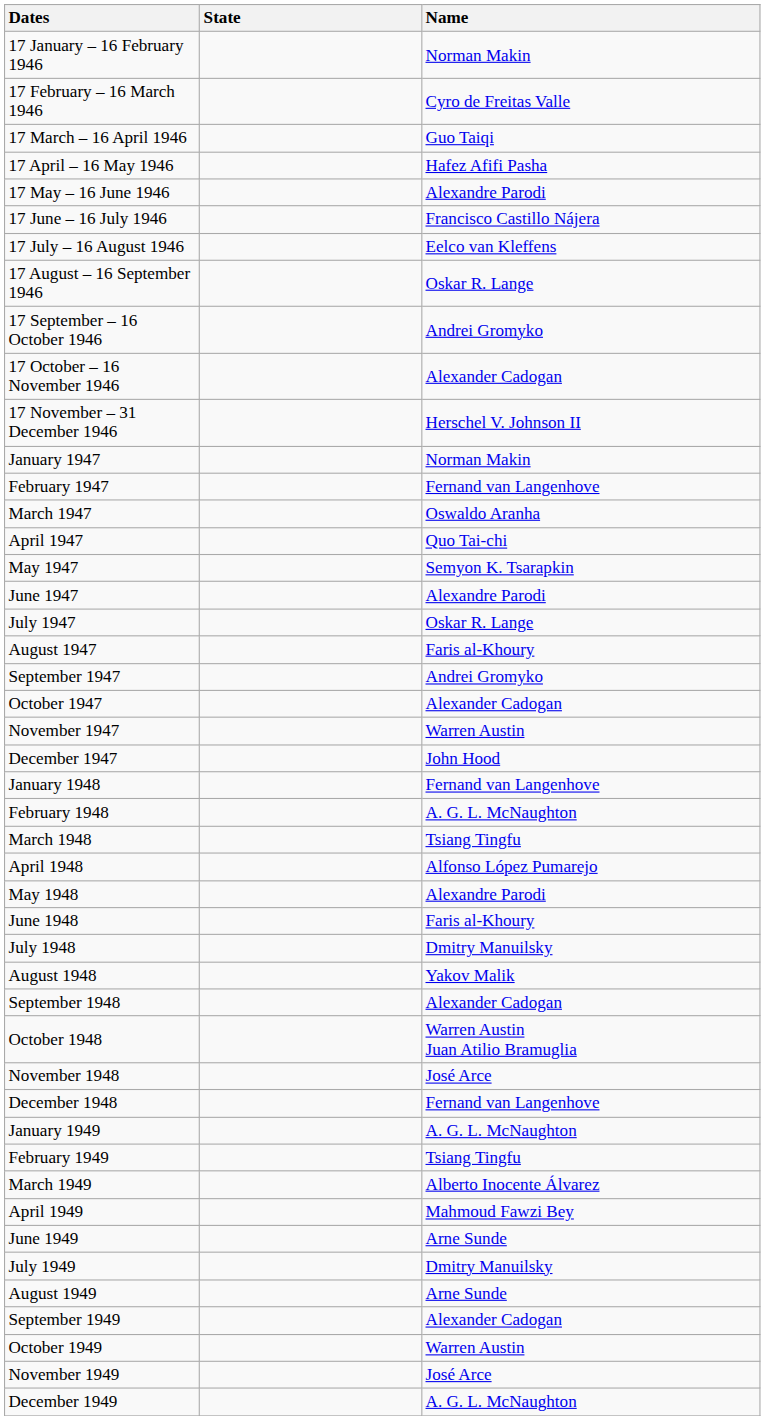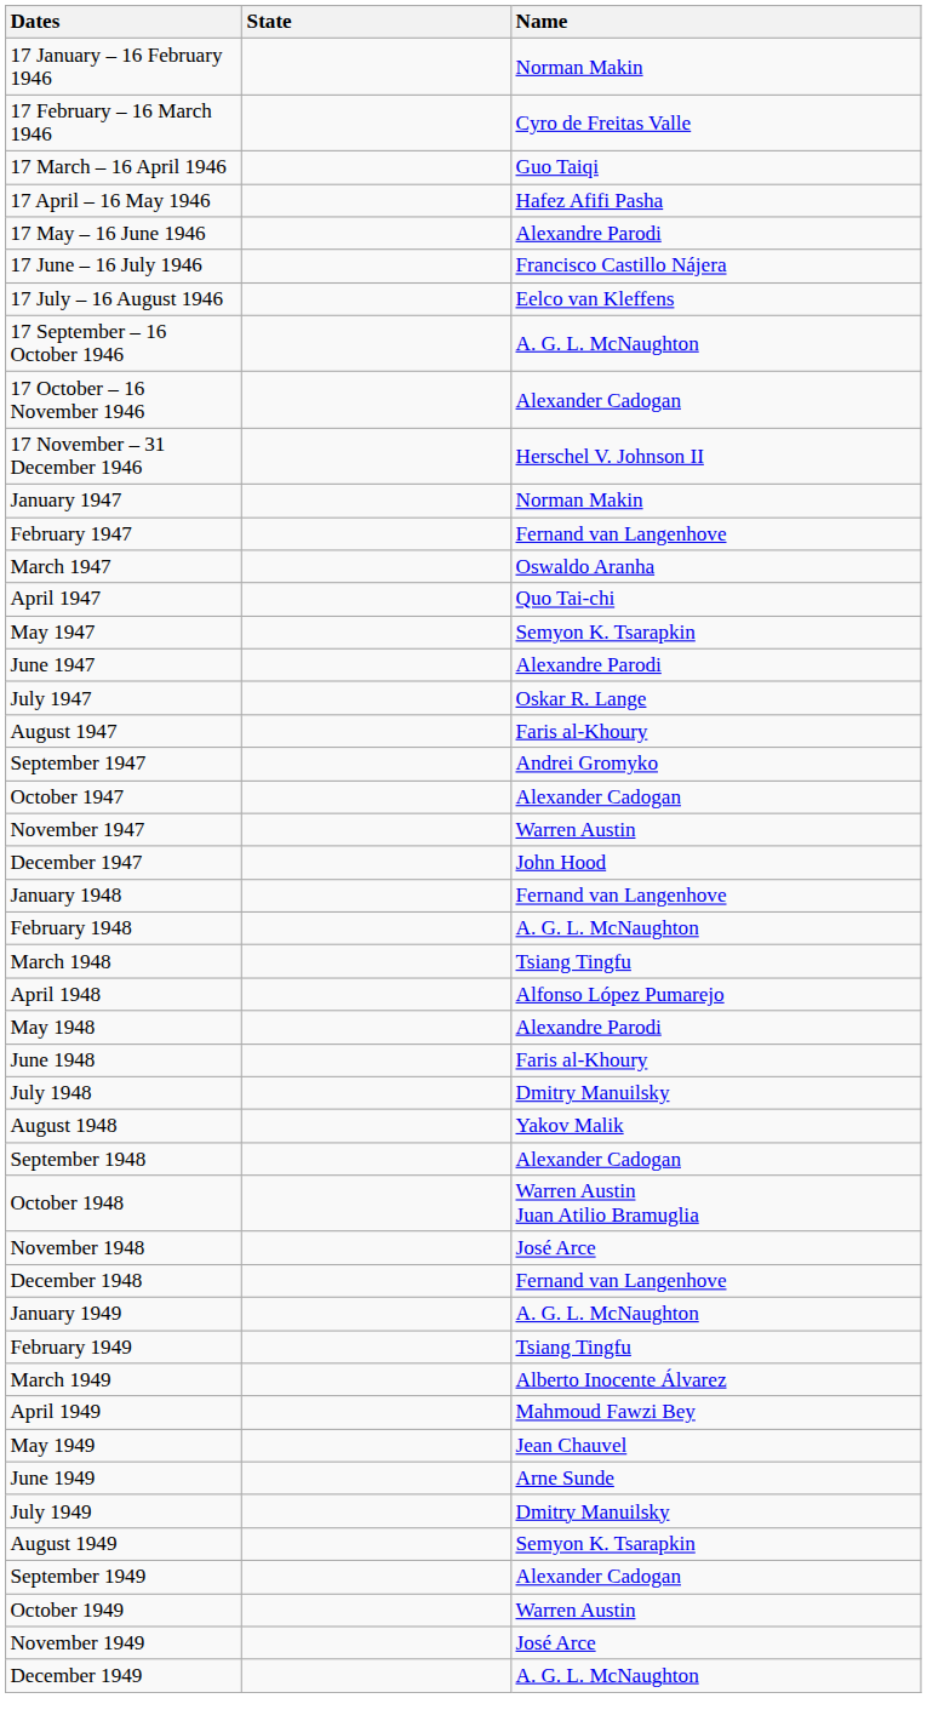- row: 17 August – 16 September 1946 | Oskar R. Lange
17 September – 16 October 1946 | Name: Andrei Gromyko -> A. G. L. McNaughton
+ row: May 1949 | Jean Chauvel
August 1949 | Name: Arne Sunde -> Semyon K. Tsarapkin
